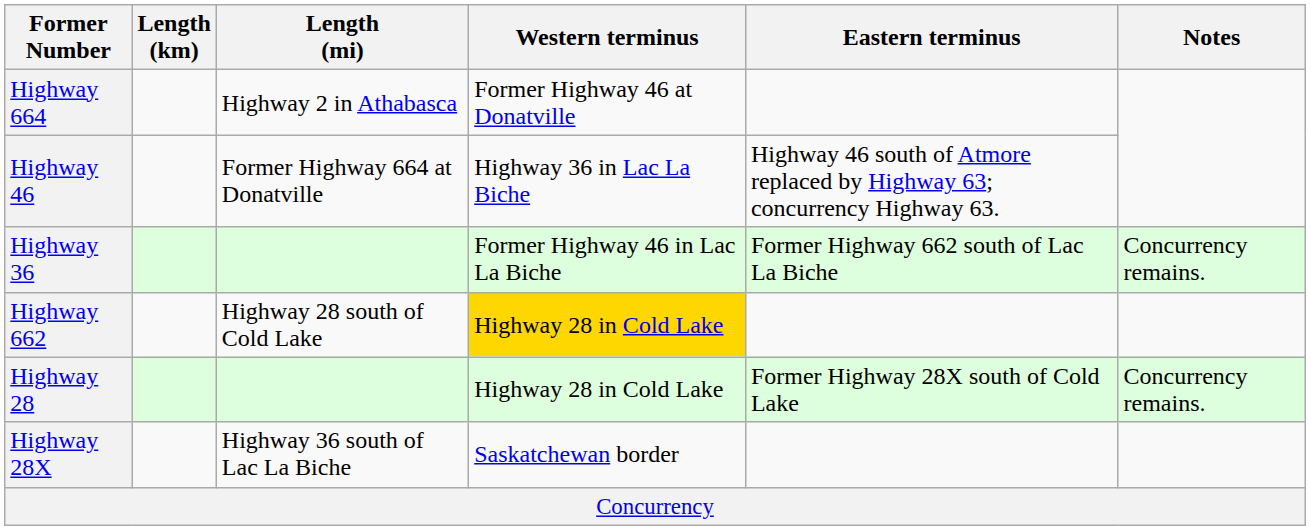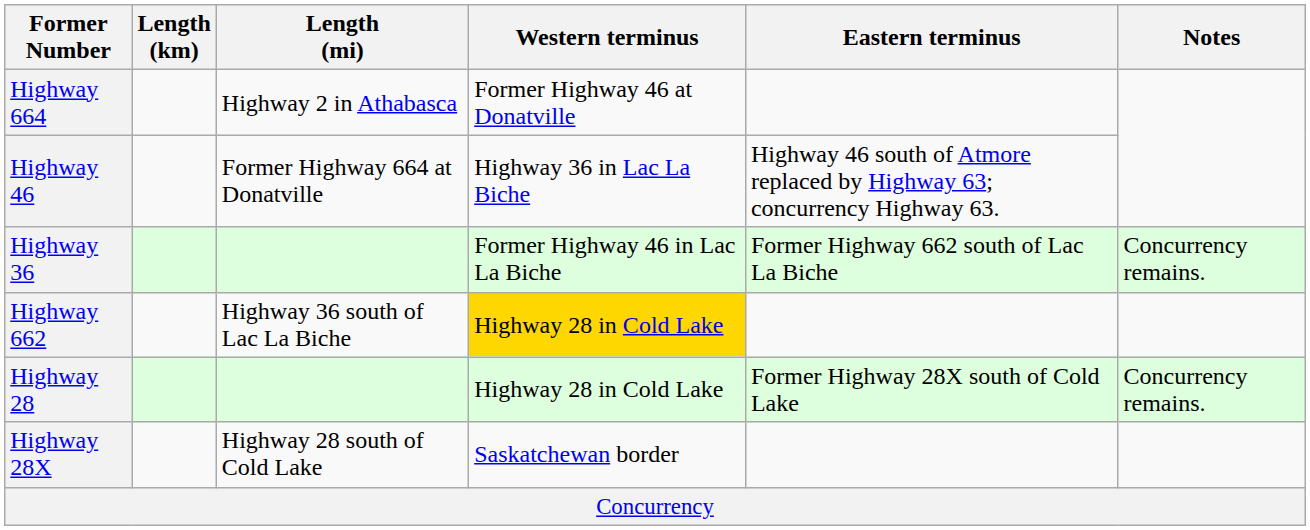Highway 662 | Length (mi): Highway 28 south of Cold Lake -> Highway 36 south of Lac La Biche
Highway 28X | Length (mi): Highway 36 south of Lac La Biche -> Highway 28 south of Cold Lake
